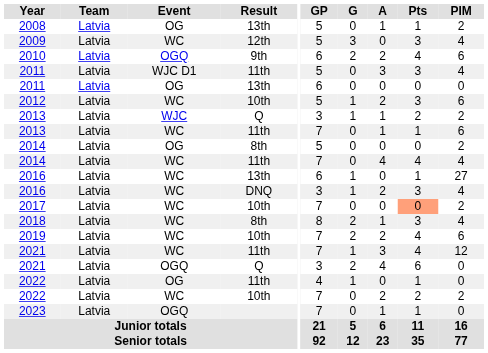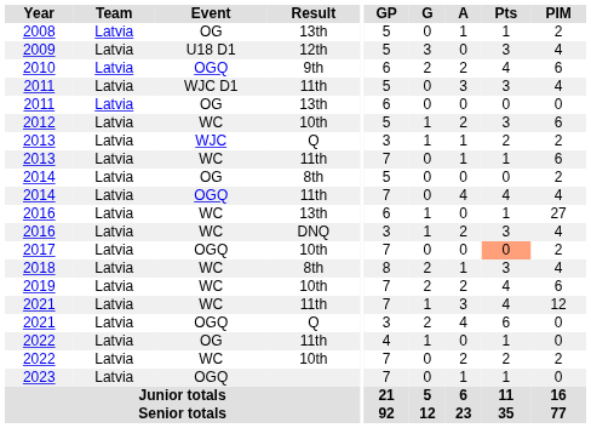2009 | Event: WC -> U18 D1
2014 / 11th | Event: WC -> OGQ
2017 | Event: WC -> OGQ
